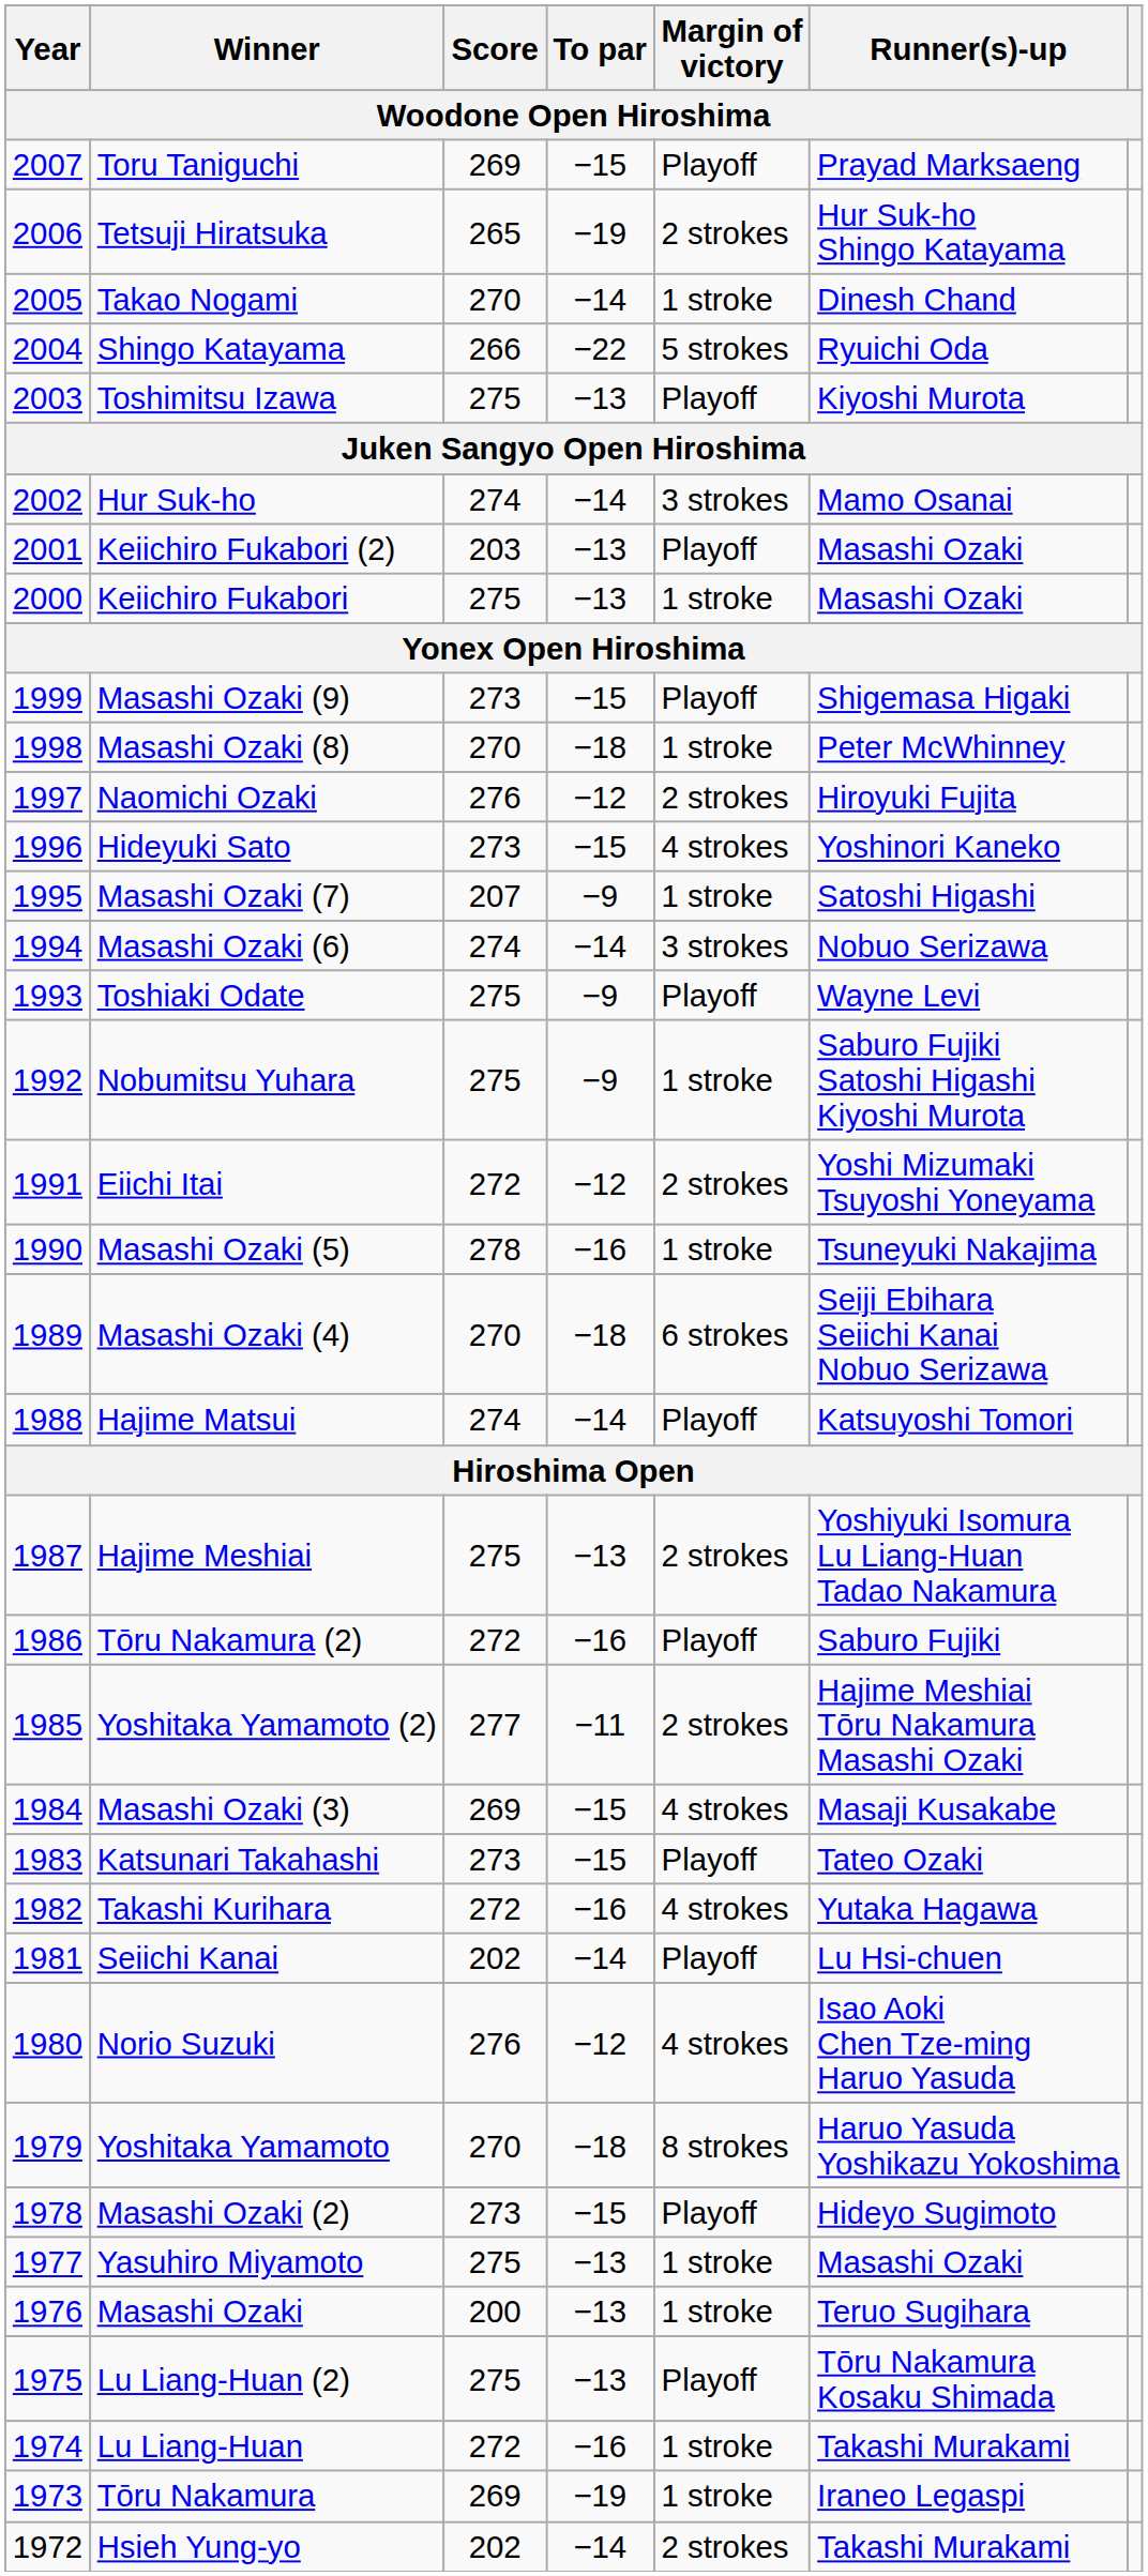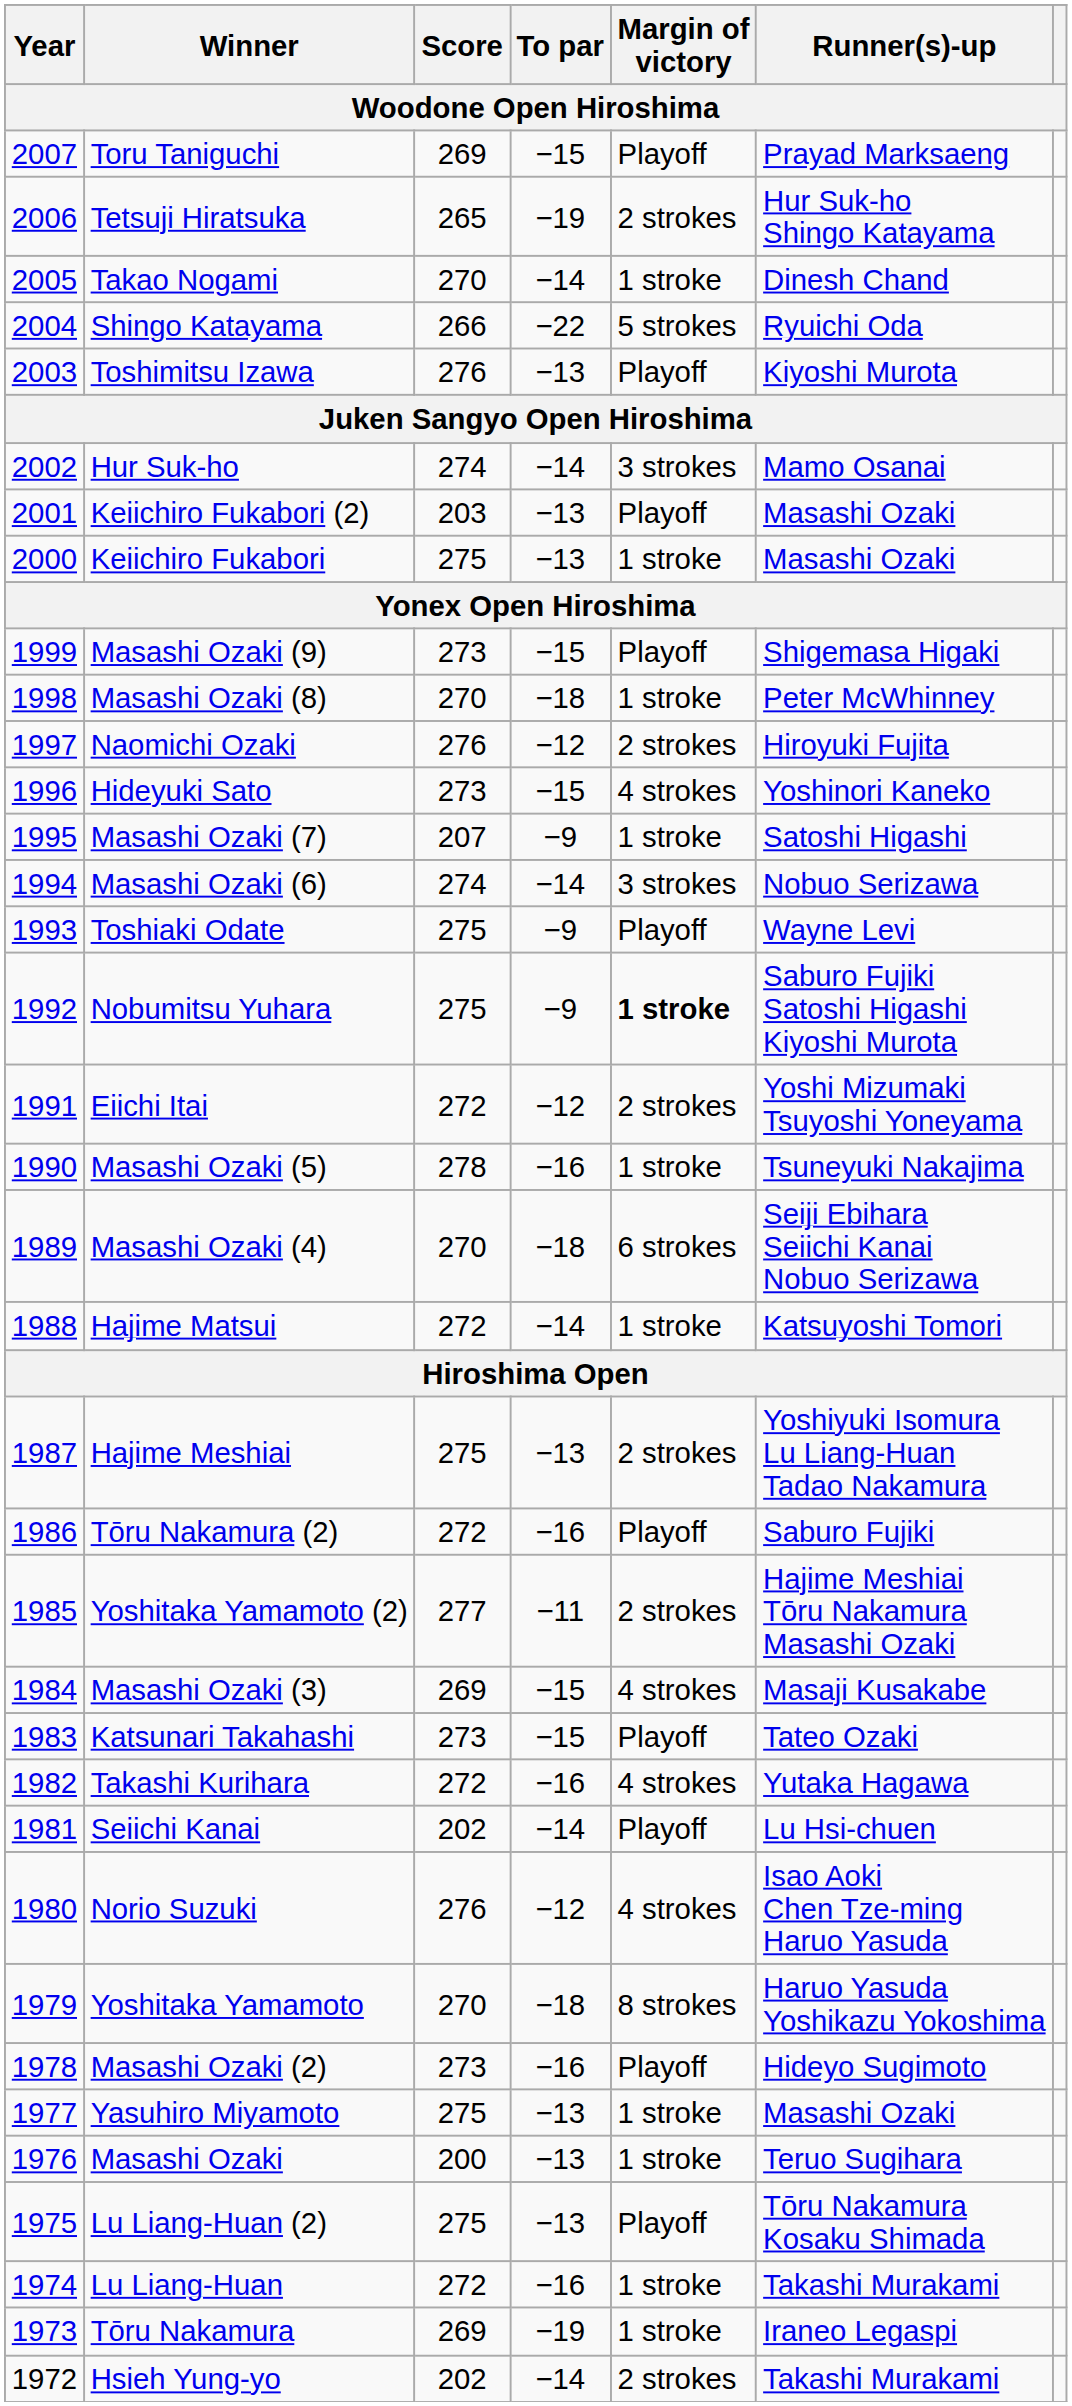Toshimitsu Izawa | Score: 275 -> 276
Nobumitsu Yuhara | Margin of victory: normal -> bold
Hajime Matsui | Score: 274 -> 272
Hajime Matsui | Margin of victory: Playoff -> 1 stroke
Masashi Ozaki (2) | To par: −15 -> −16
